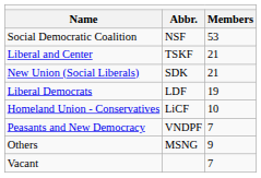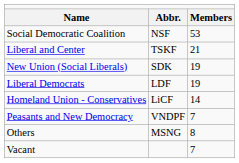New Union (Social Liberals) | column 3: 21 -> 19
Homeland Union - Conservatives | column 3: 10 -> 14
Others | column 3: 9 -> 8
